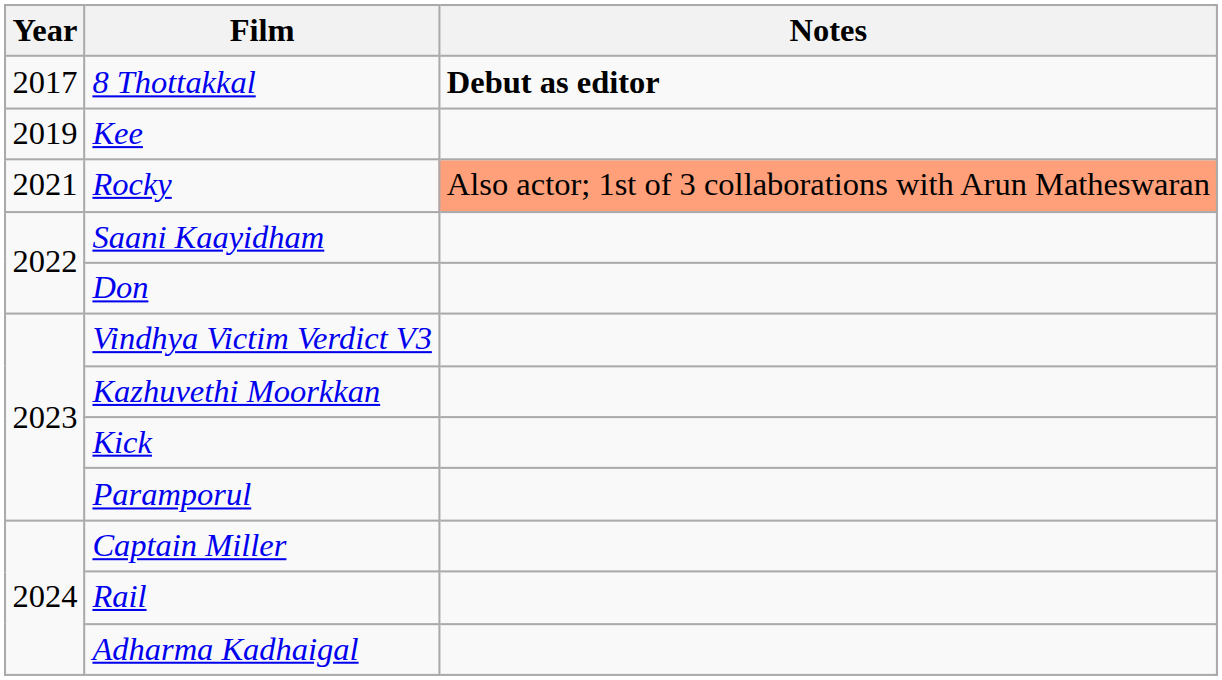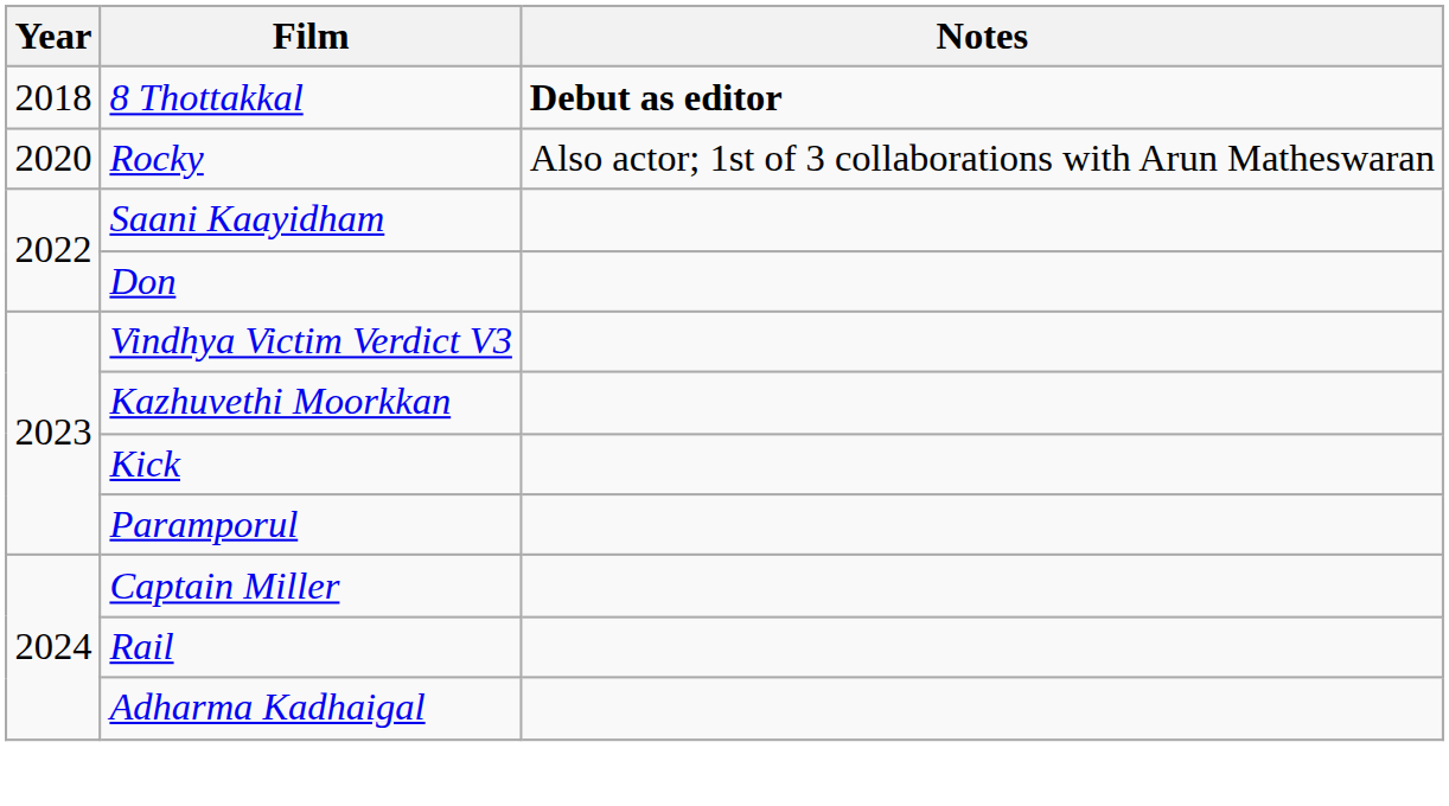8 Thottakkal | Year: 2017 -> 2018
- row: 2019 | Kee
Rocky | Year: 2021 -> 2020
Rocky | Notes: lightsalmon background -> no background
